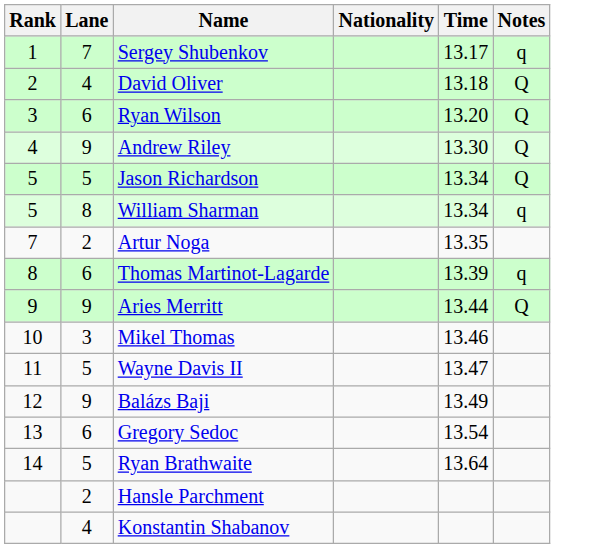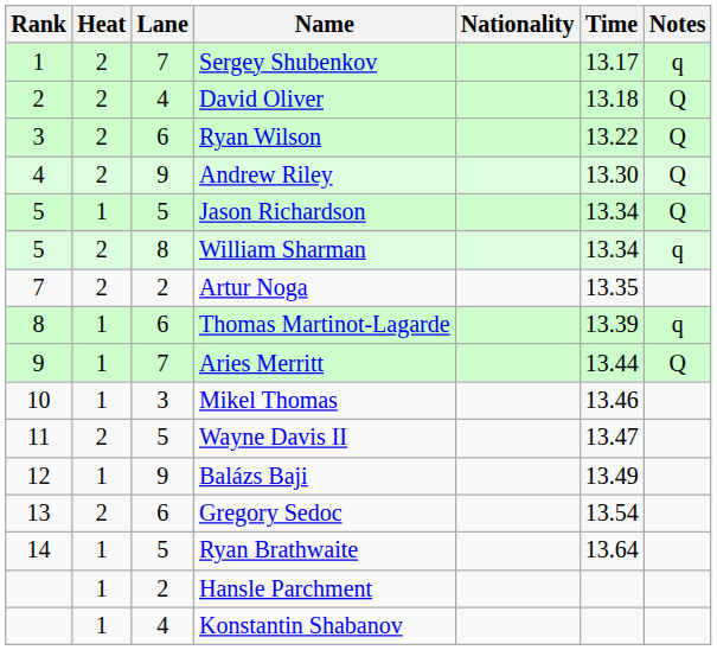+ column: Heat | 2 | 2 | 2 | 2 | 1 | 2 | 2 | 1 | 1 | 1 | 2 | 1 | 2 | 1 | 1 | 1
Ryan Wilson | Time: 13.20 -> 13.22
Aries Merritt | Lane: 9 -> 7
